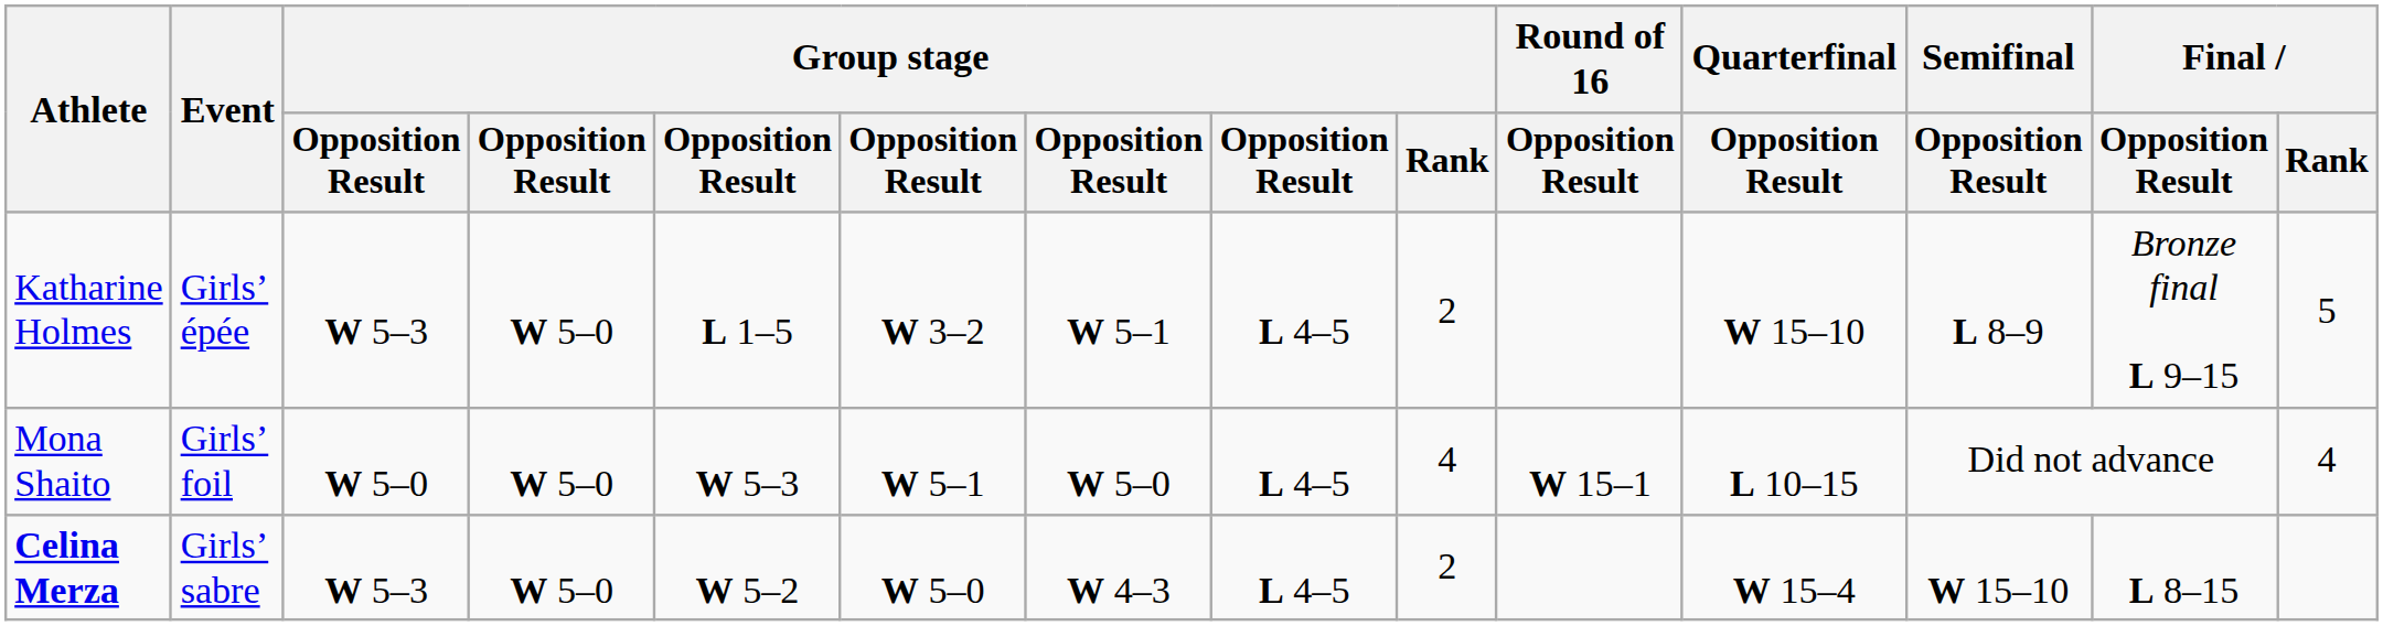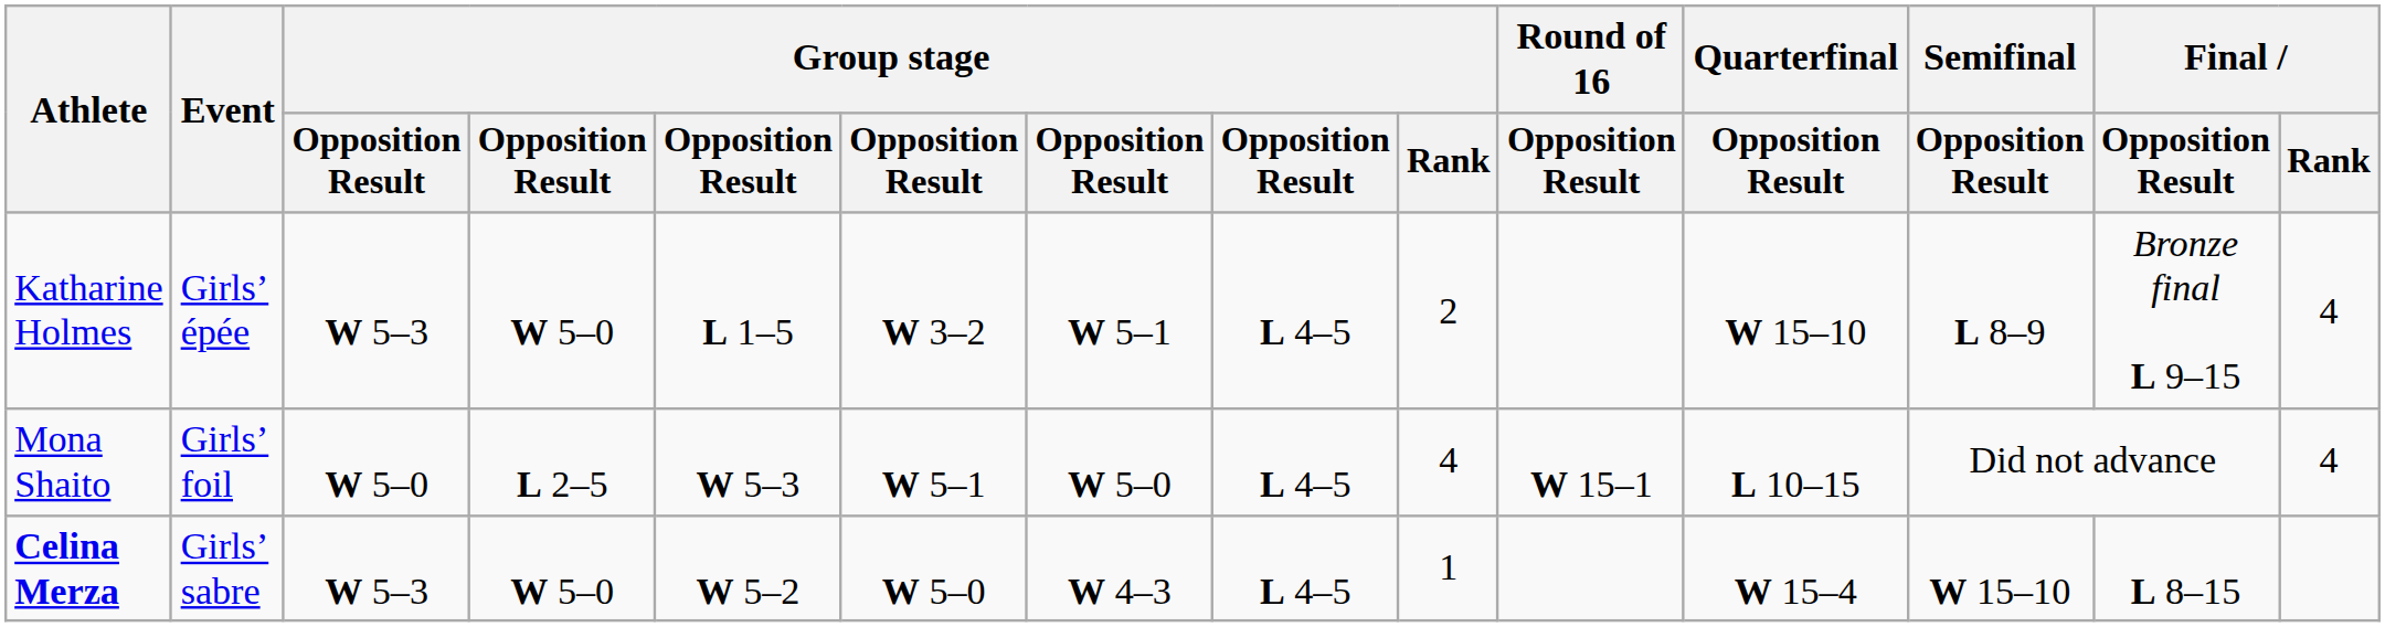Katharine Holmes | Final / Rank: 5 -> 4
Mona Shaito | column 4: W 5–0 -> L 2–5
Celina Merza | Group stage / Rank: 2 -> 1
